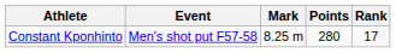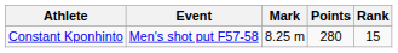Constant Kponhinto | Rank: 17 -> 15
